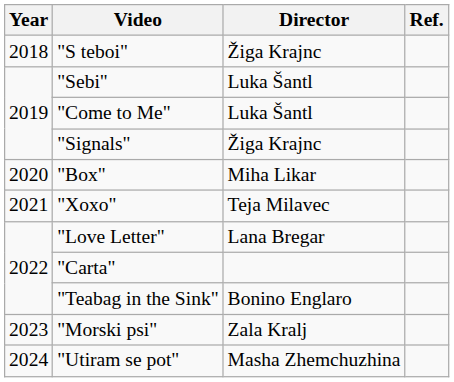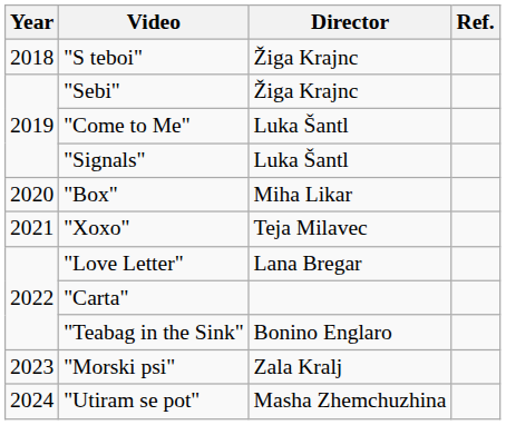"Sebi" | Director: Luka Šantl -> Žiga Krajnc
"Signals" | Director: Žiga Krajnc -> Luka Šantl
